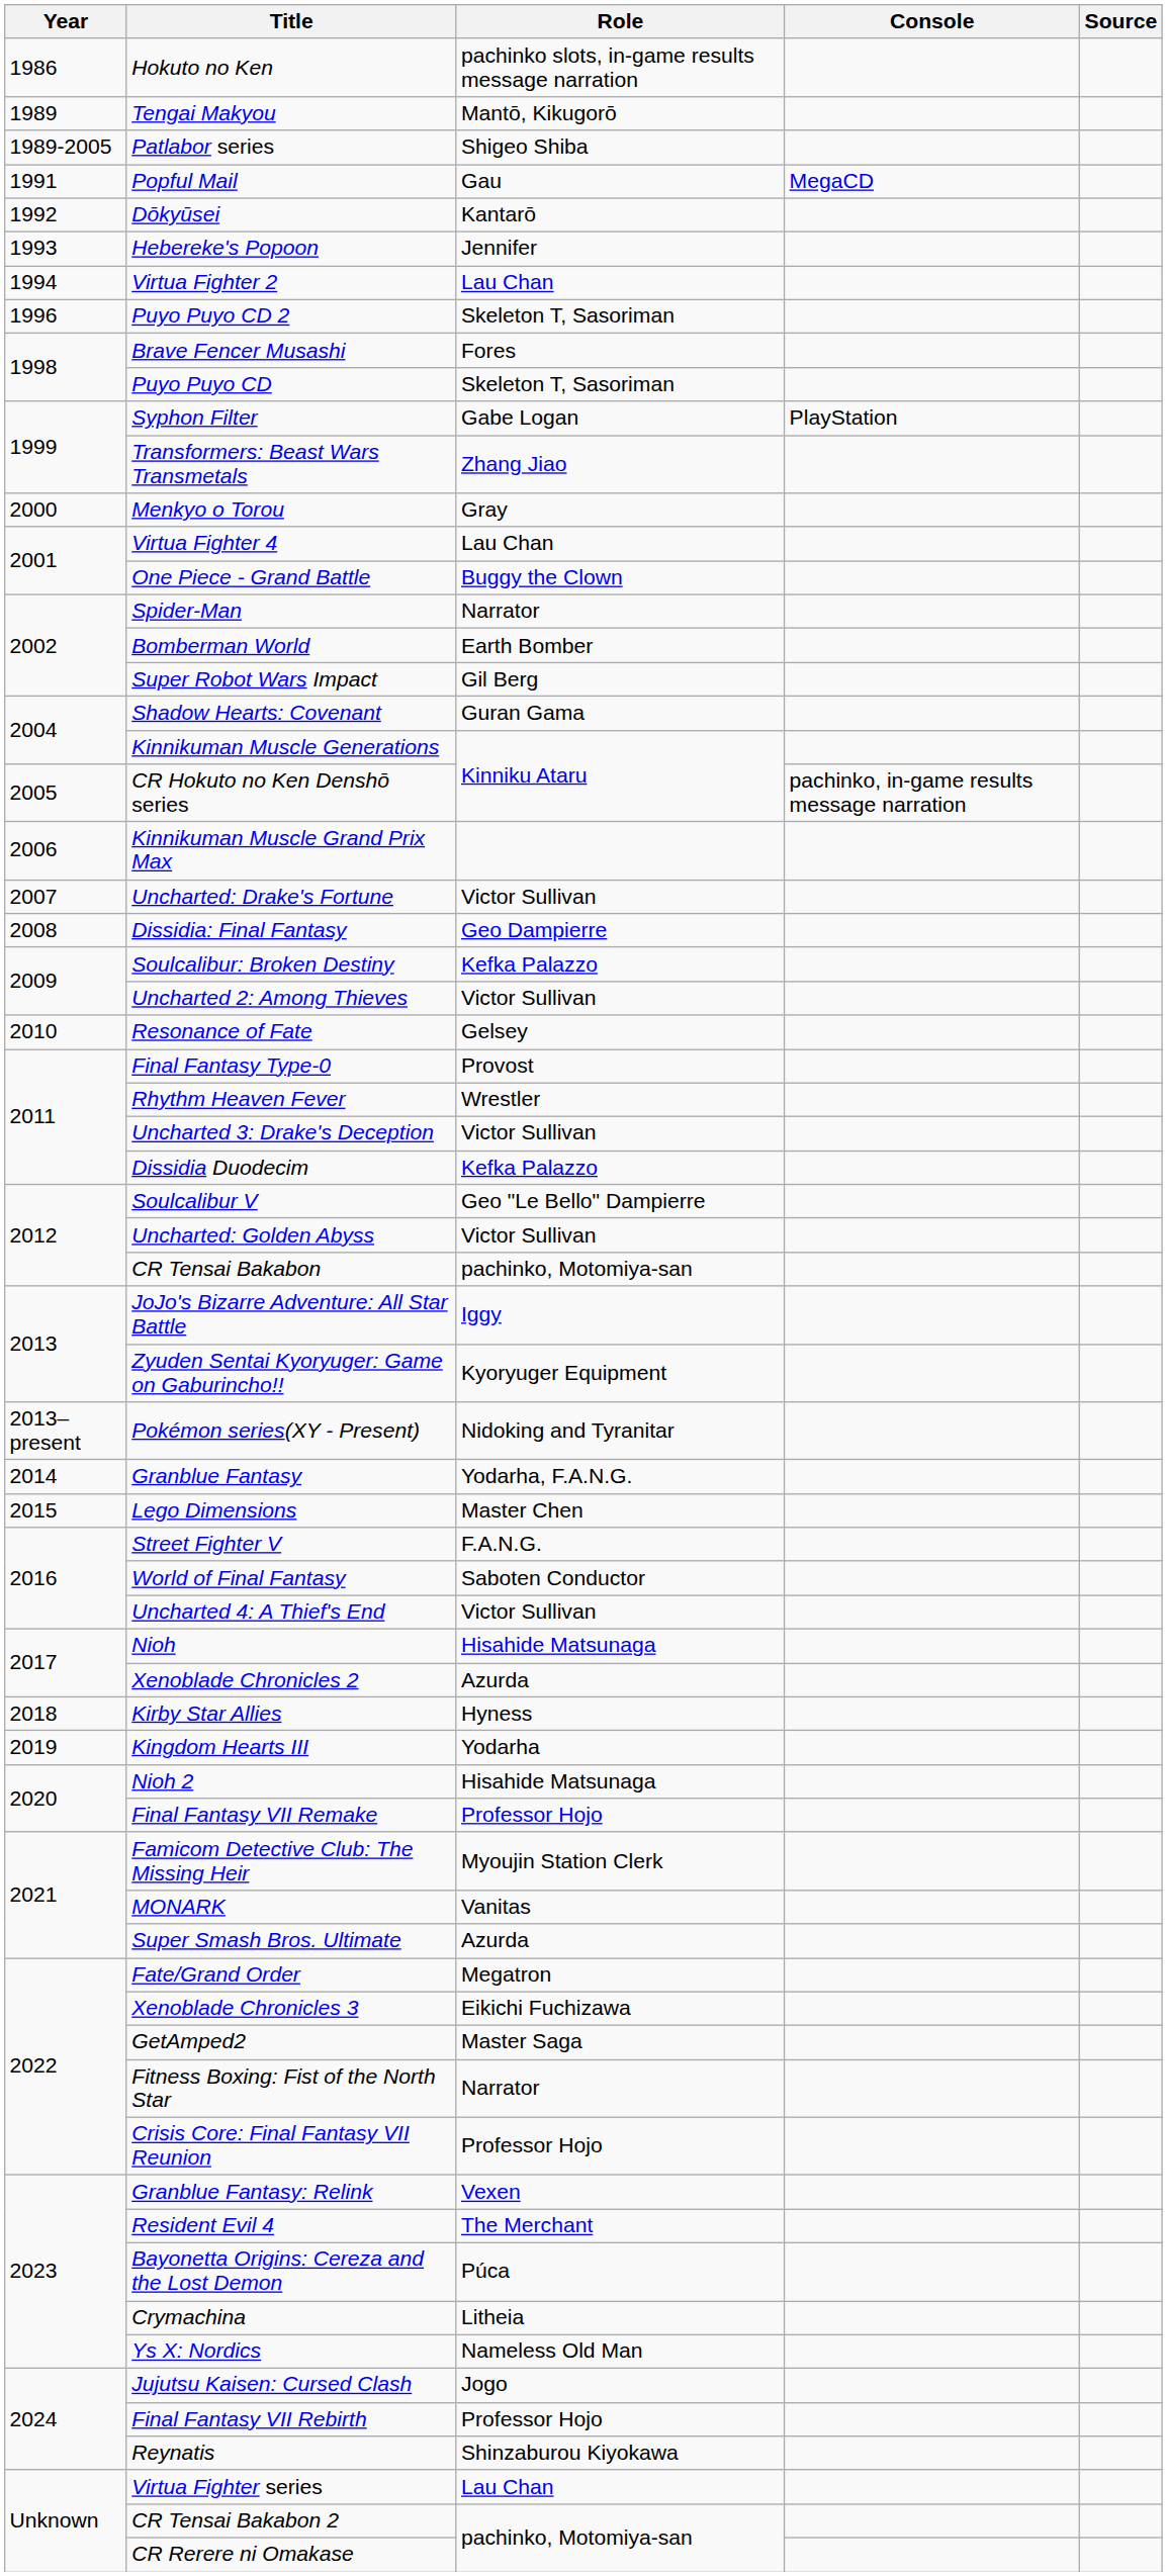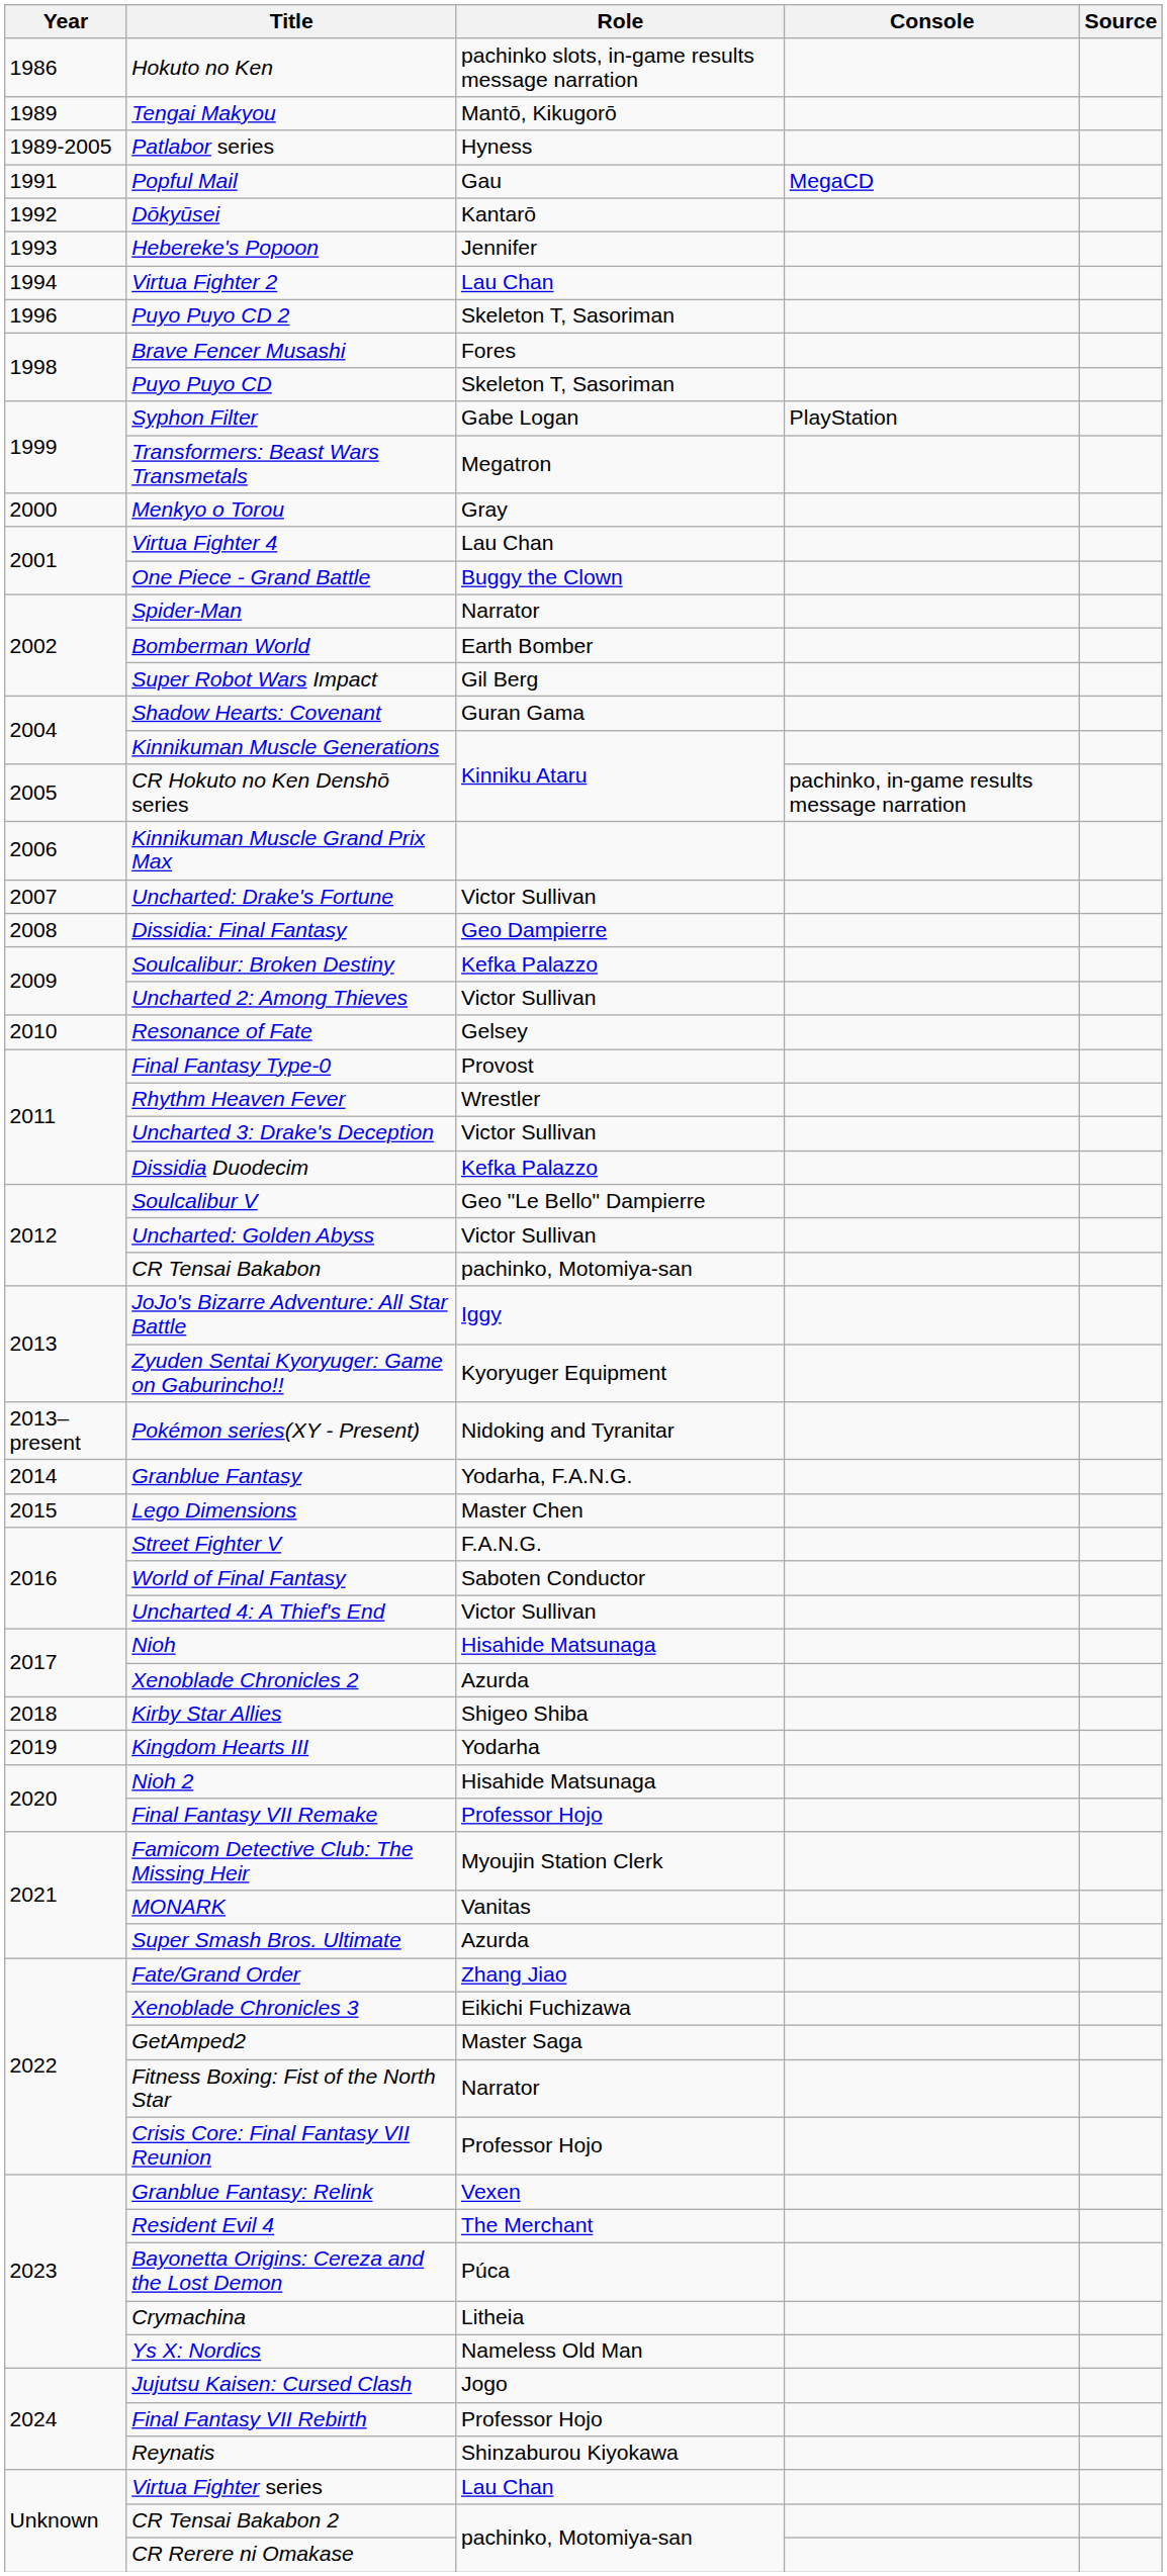Patlabor series | Role: Shigeo Shiba -> Hyness
Transformers: Beast Wars Transmetals | Role: Zhang Jiao -> Megatron
Kirby Star Allies | Role: Hyness -> Shigeo Shiba
Fate/Grand Order | Role: Megatron -> Zhang Jiao
